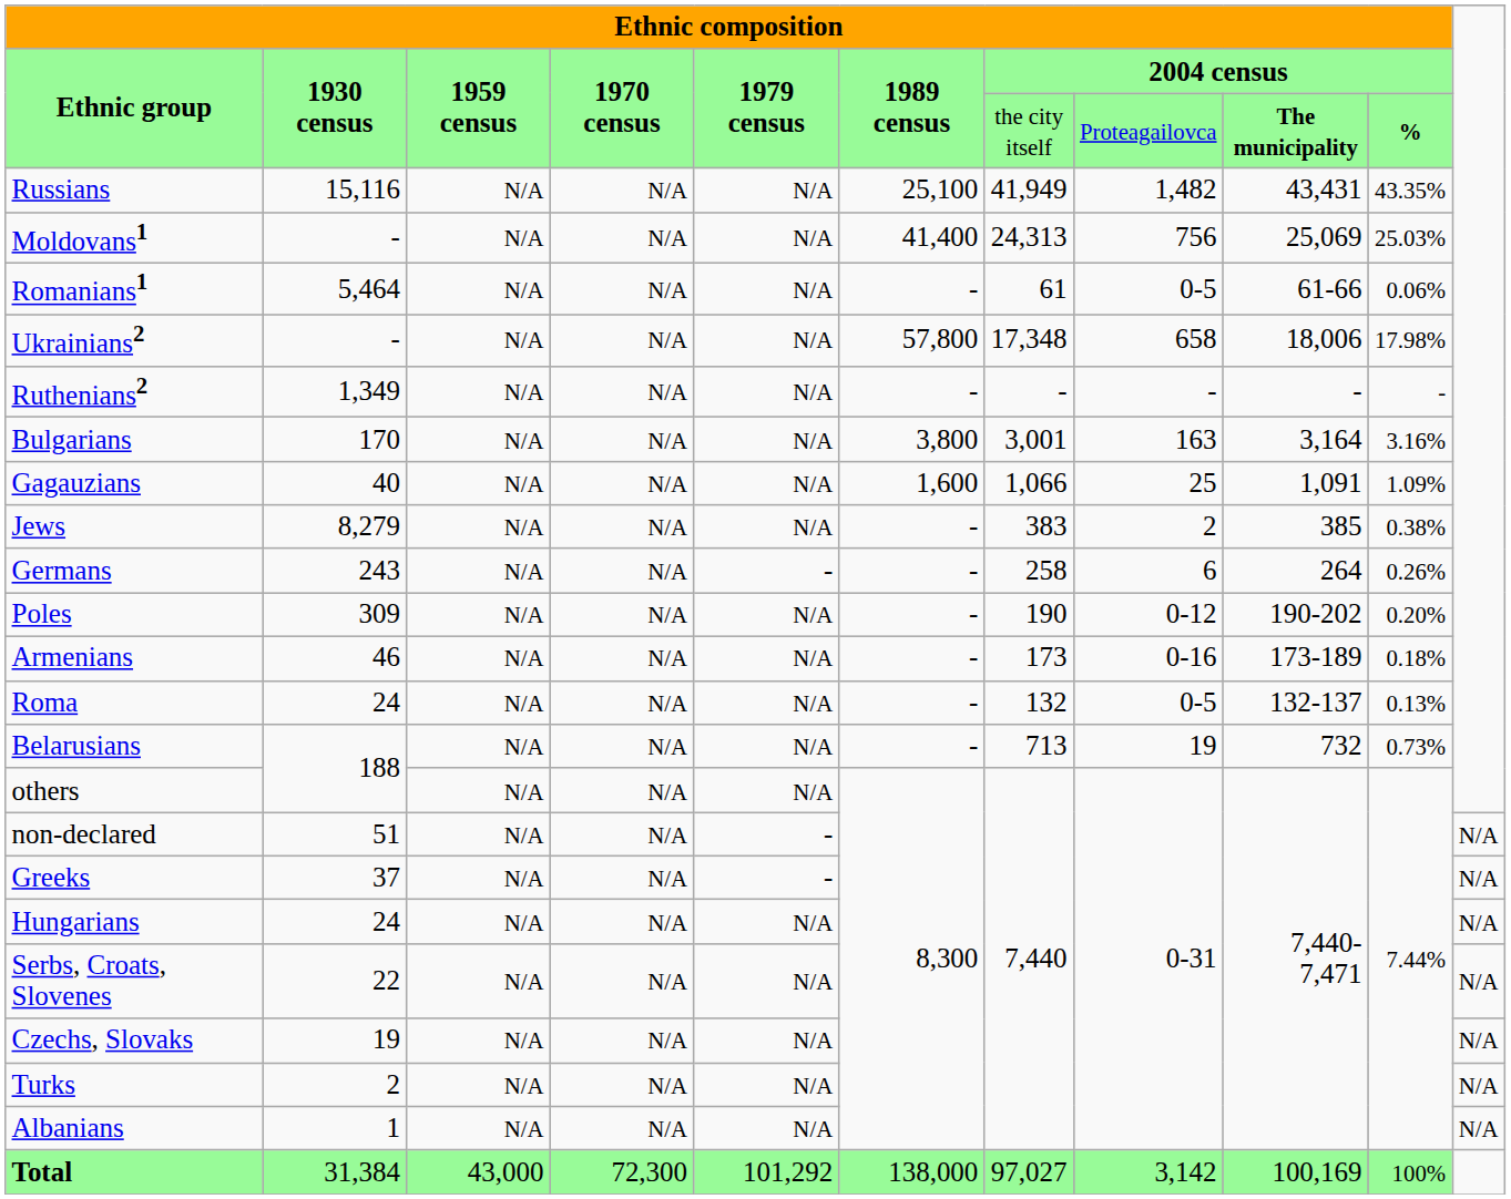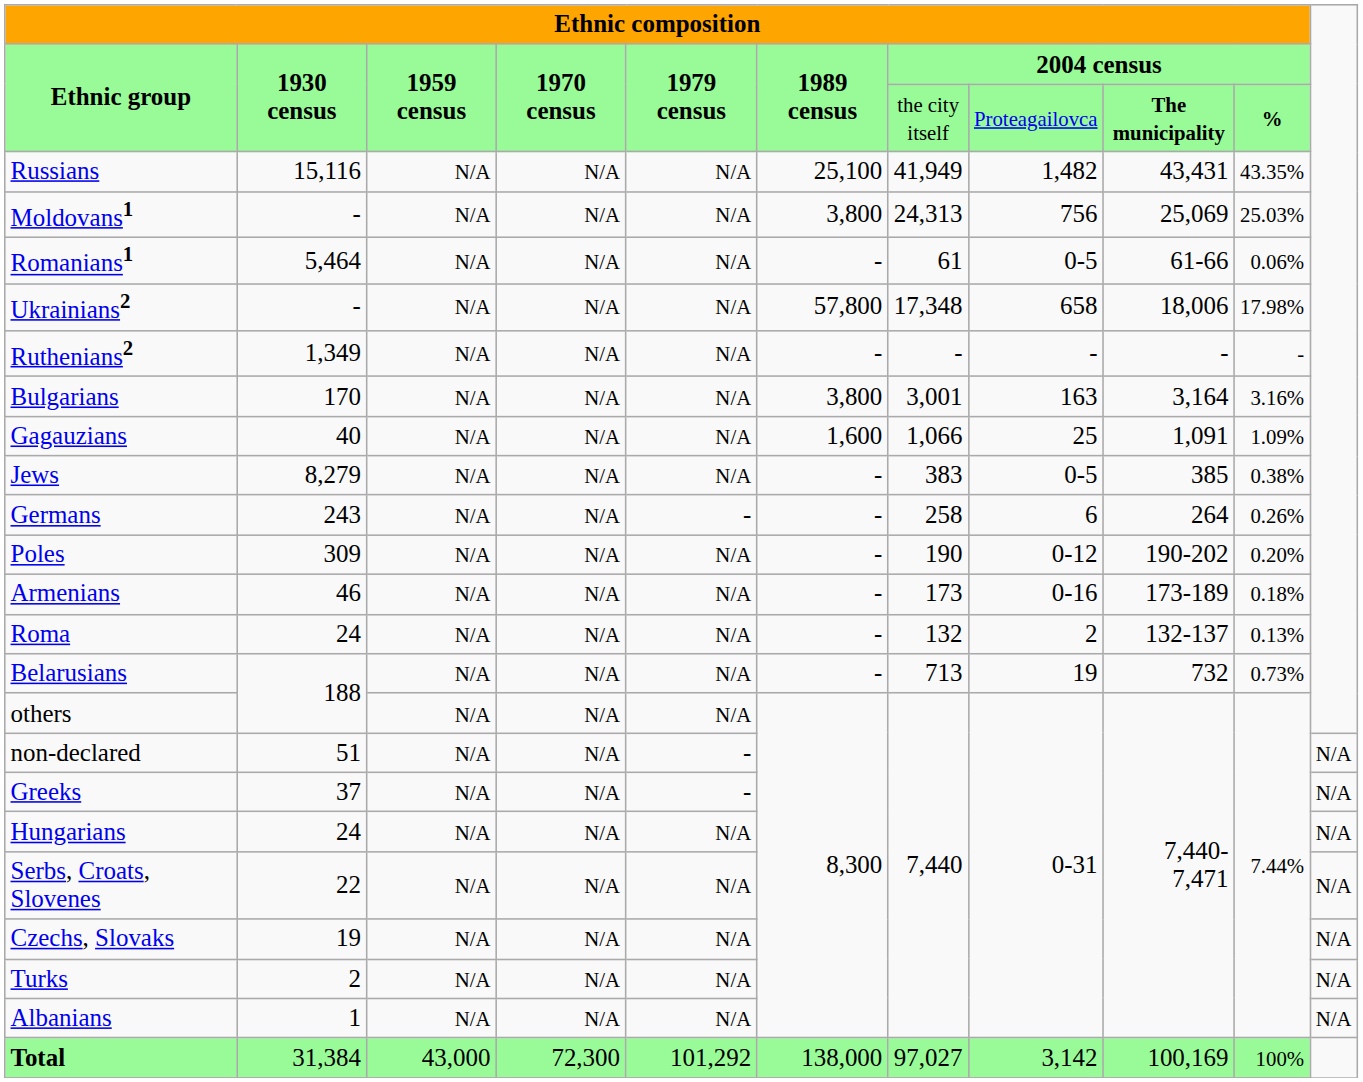Moldovans1 | column 6: 41,400 -> 3,800
Jews | column 8: 2 -> 0-5
Roma | column 8: 0-5 -> 2
